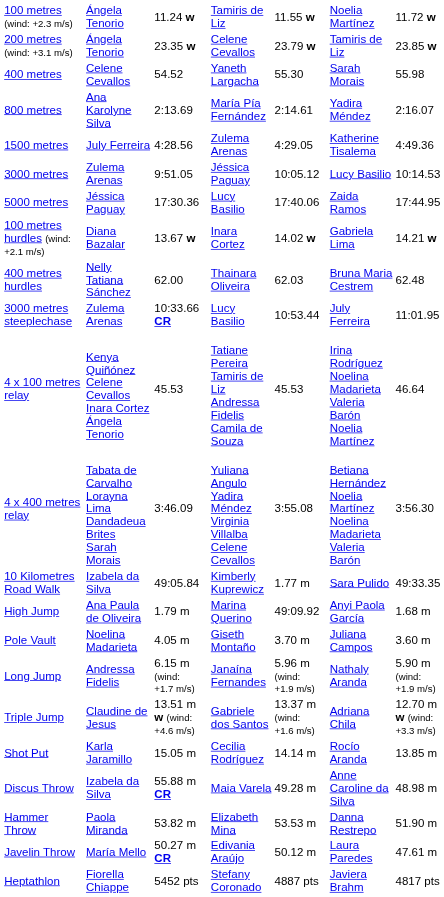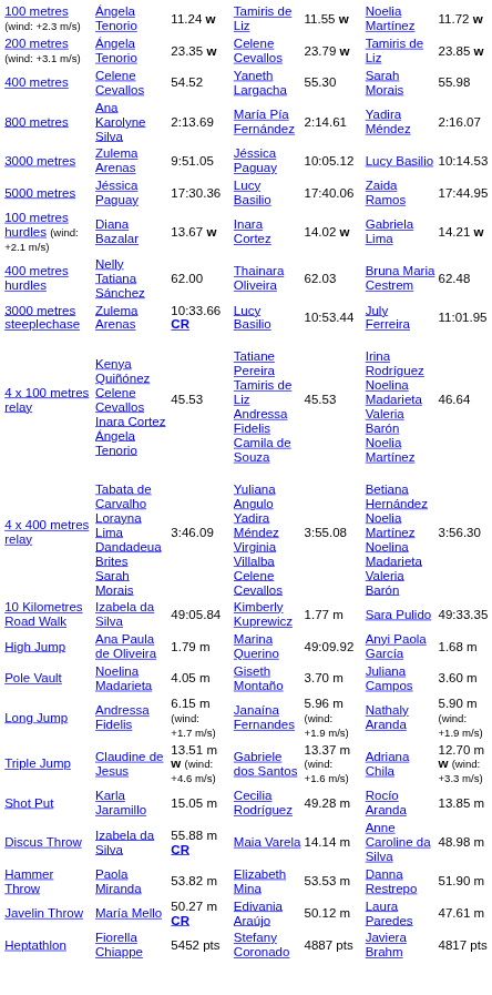- row: 1500 metres | July Ferreira | 4:28.56 | Zulema Arenas | 4:29.05 | Katherine Tisalema | 4:49.36
Shot Put | column 5: 14.14 m -> 49.28 m
Discus Throw | column 5: 49.28 m -> 14.14 m
